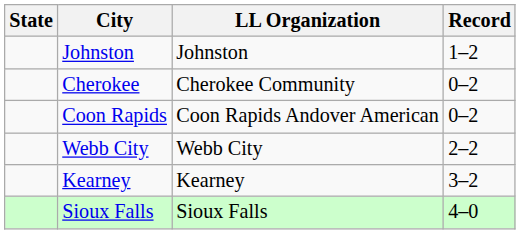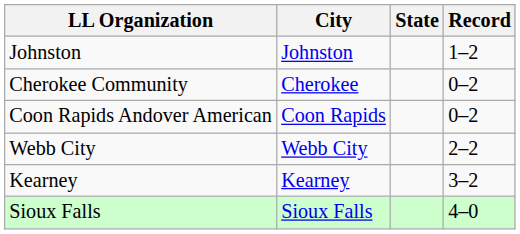columns swapped: State <-> LL Organization
